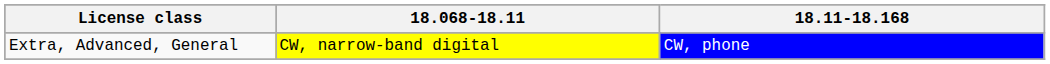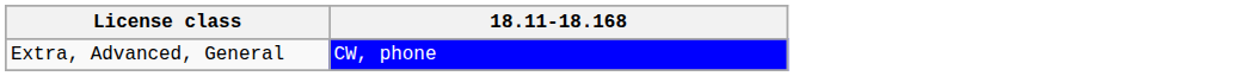- column: 18.068-18.11 | CW, narrow-band digital
